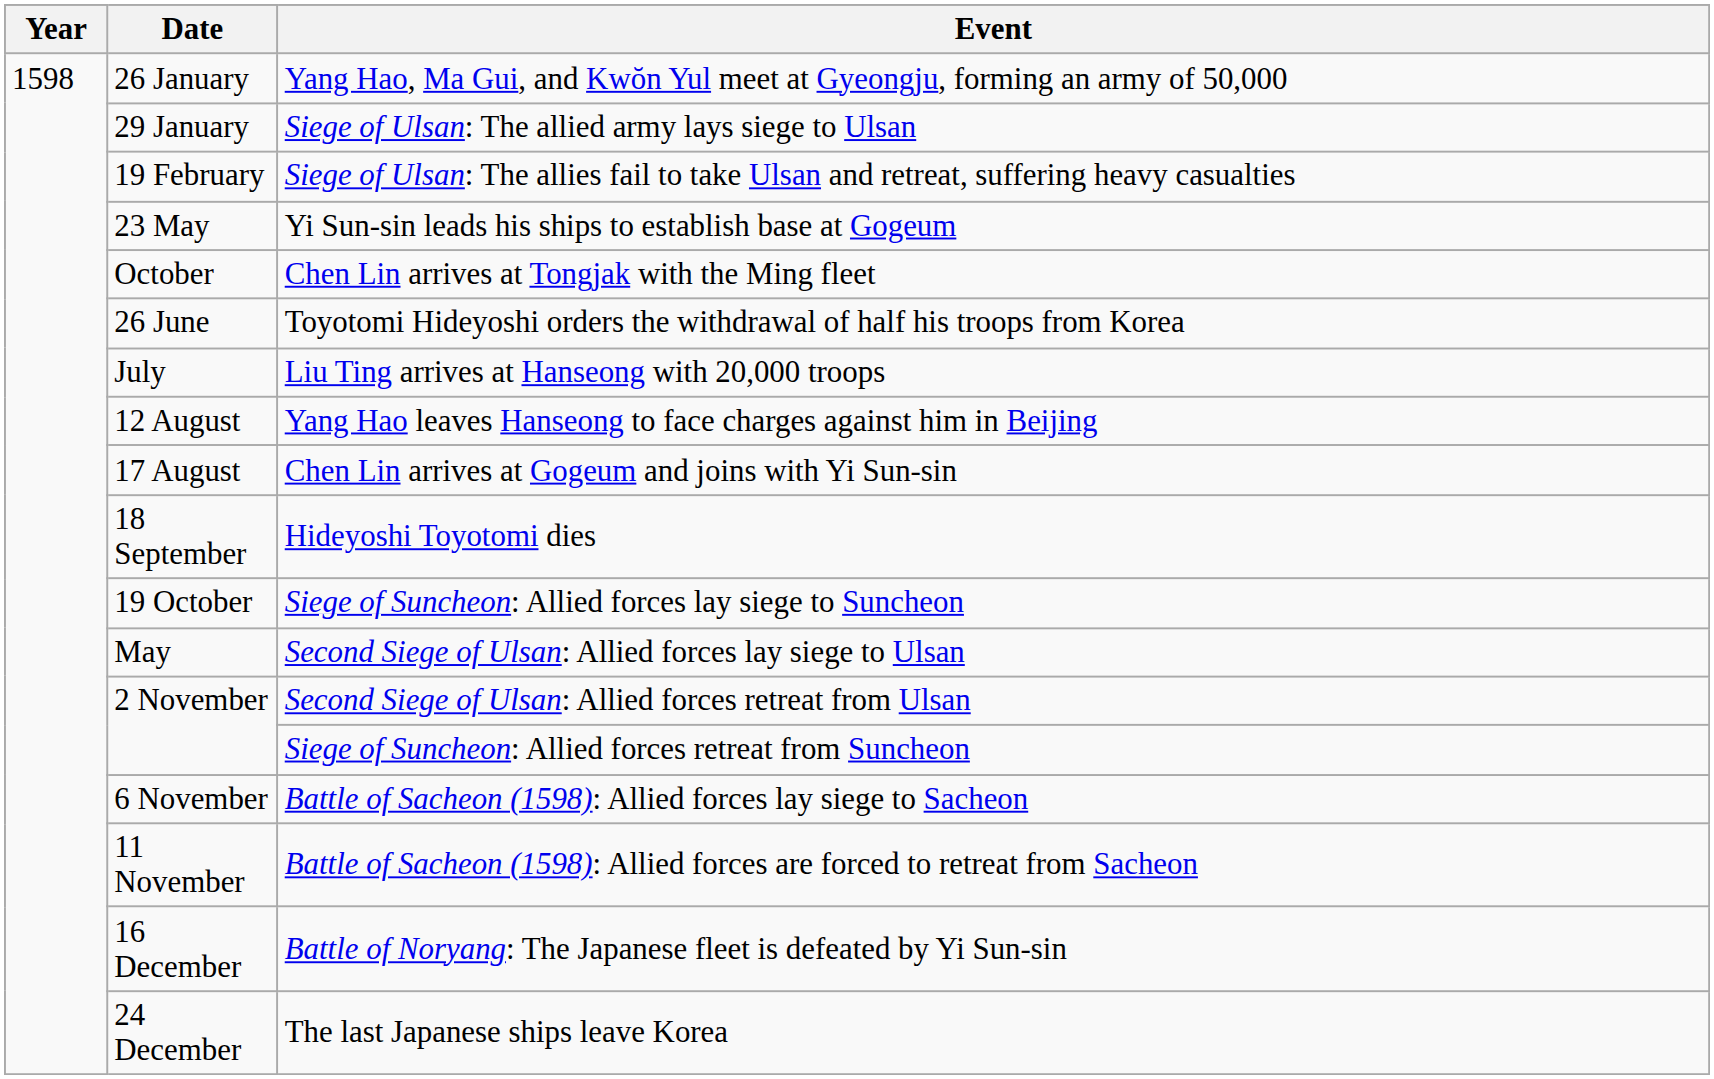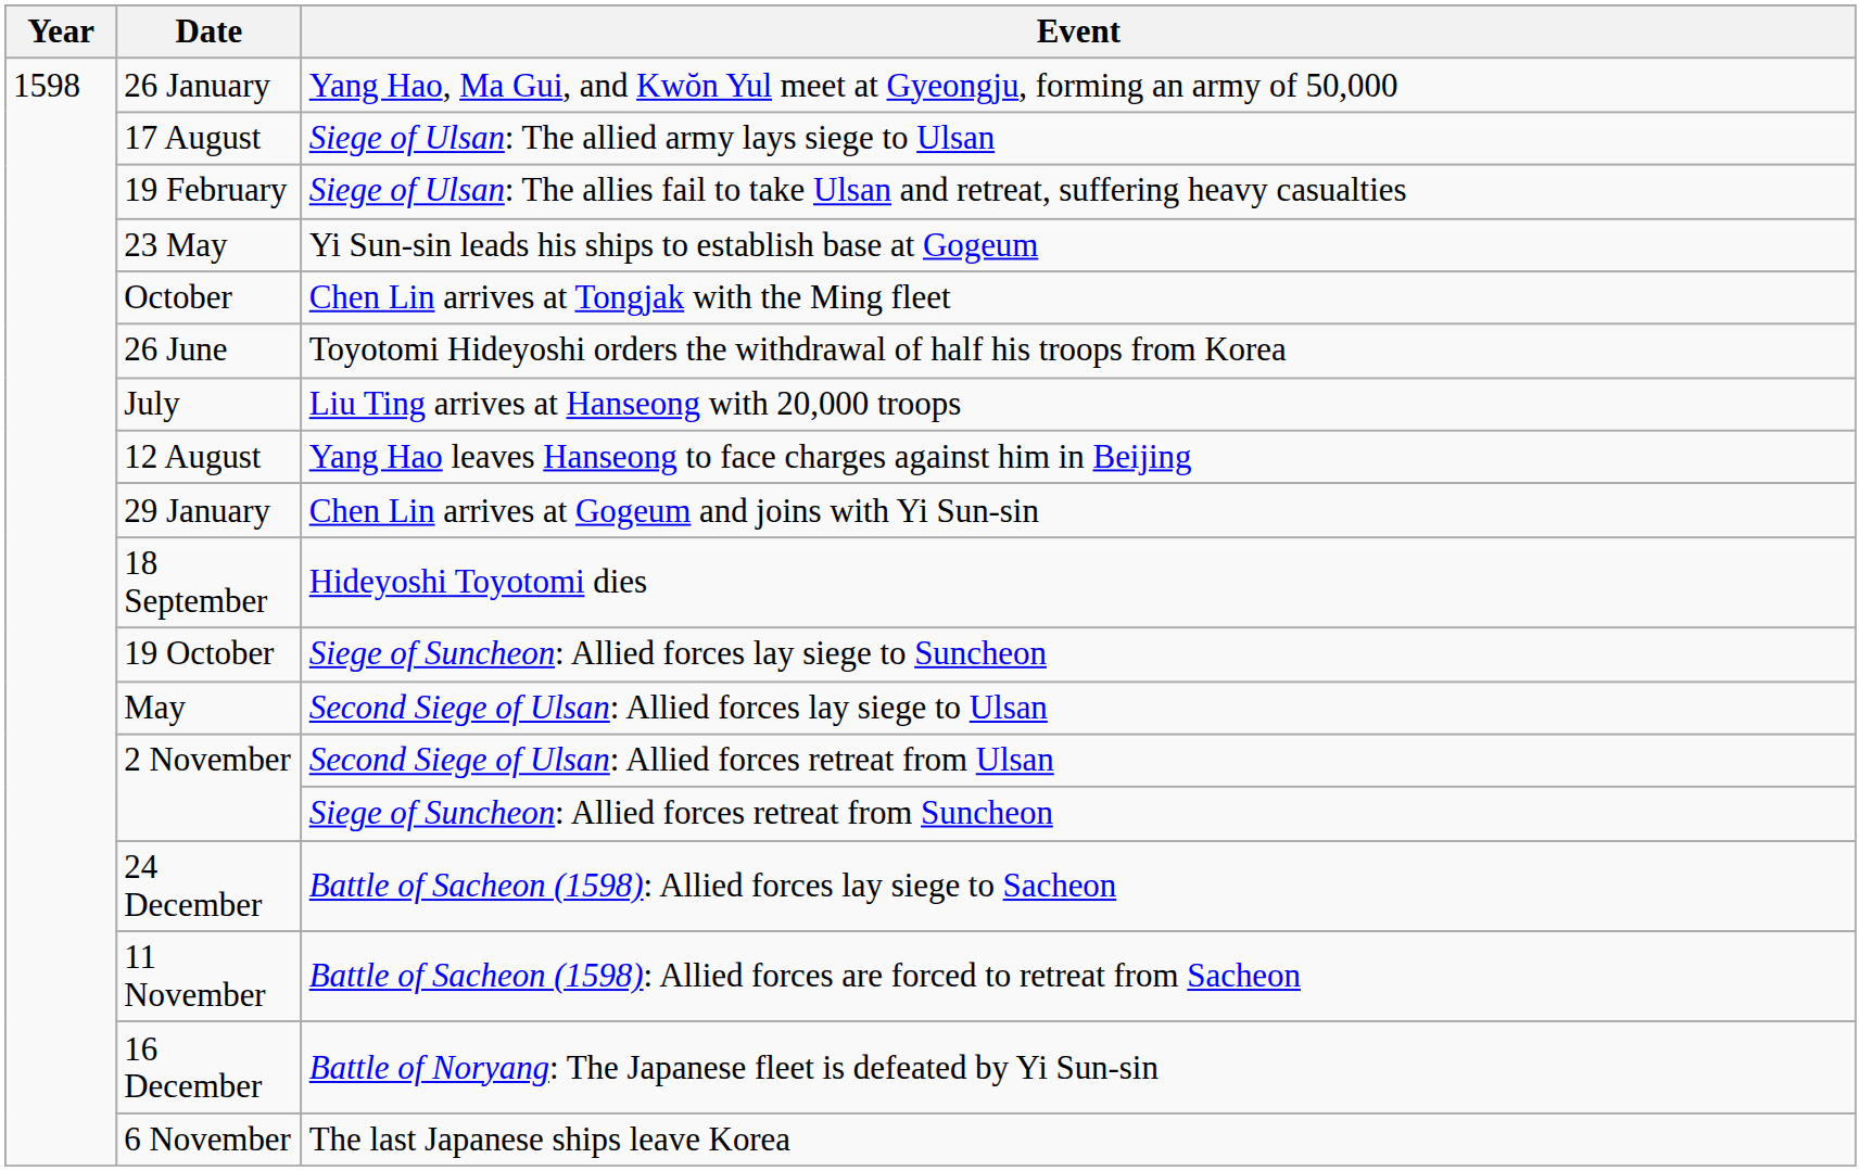Siege of Ulsan: The allied army lays siege to Ulsan | Date: 29 January -> 17 August
Chen Lin arrives at Gogeum and joins with Yi Sun-sin | Date: 17 August -> 29 January
Battle of Sacheon (1598): Allied forces lay siege to Sacheon | Date: 6 November -> 24 December
The last Japanese ships leave Korea | Date: 24 December -> 6 November
